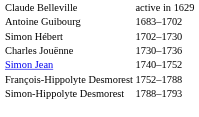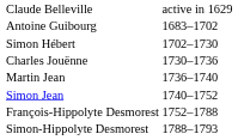+ row: Martin Jean | 1736–1740
